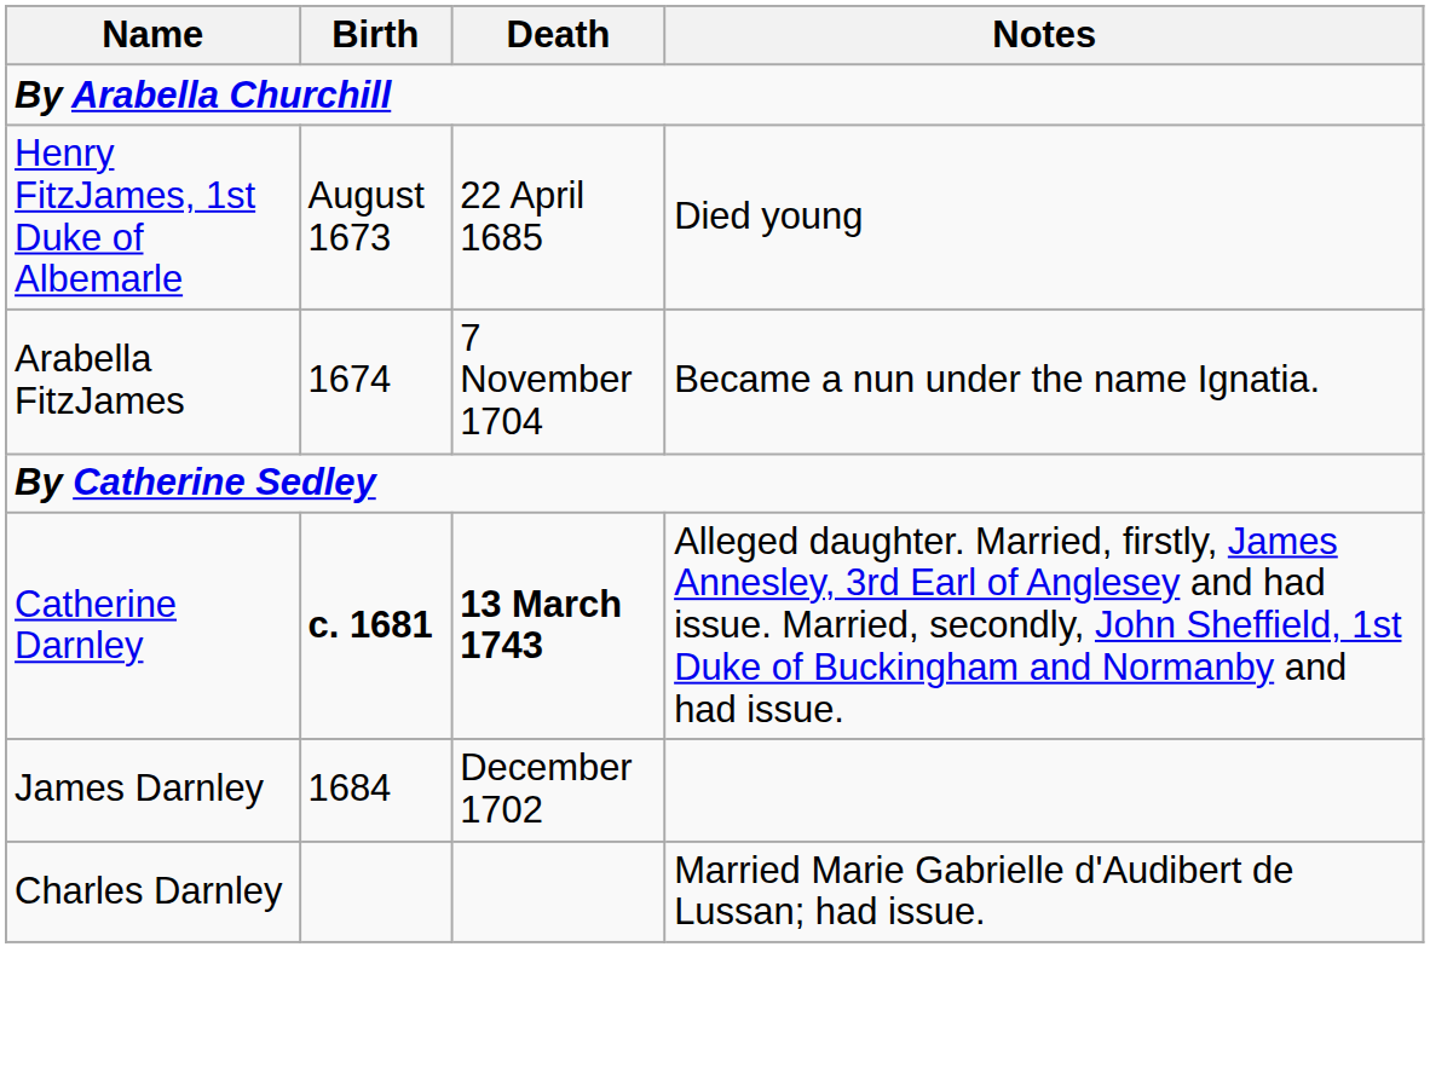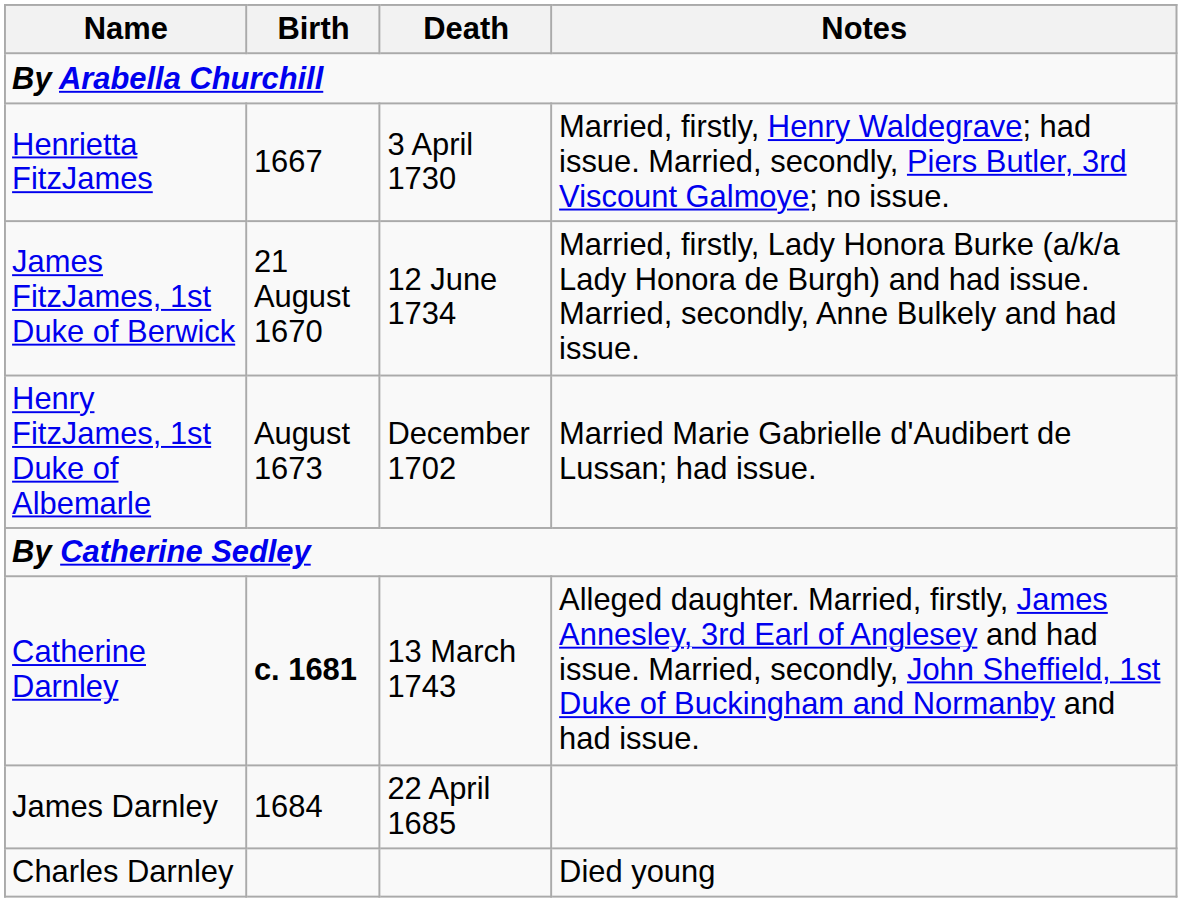+ row: Henrietta FitzJames | 1667 | 3 April 1730 | Married, firstly, Henry Waldegrave; had issue. Married, secondly, Piers Butler, 3rd Viscount Galmoye; no issue.
+ row: James FitzJames, 1st Duke of Berwick | 21 August 1670 | 12 June 1734 | Married, firstly, Lady Honora Burke (a/k/a Lady Honora de Burgh) and had issue. Married, secondly, Anne Bulkely and had issue.
Henry FitzJames, 1st Duke of Albemarle | Death: 22 April 1685 -> December 1702
Henry FitzJames, 1st Duke of Albemarle | Notes: Died young -> Married Marie Gabrielle d'Audibert de Lussan; had issue.
- row: Arabella FitzJames | 1674 | 7 November 1704 | Became a nun under the name Ignatia.
Catherine Darnley | Death: bold -> normal
James Darnley | Death: December 1702 -> 22 April 1685
Charles Darnley | Notes: Married Marie Gabrielle d'Audibert de Lussan; had issue. -> Died young
